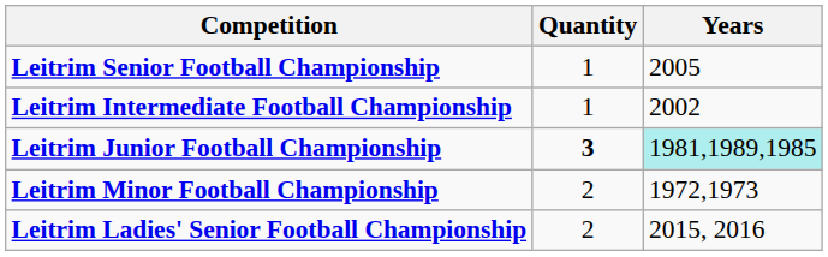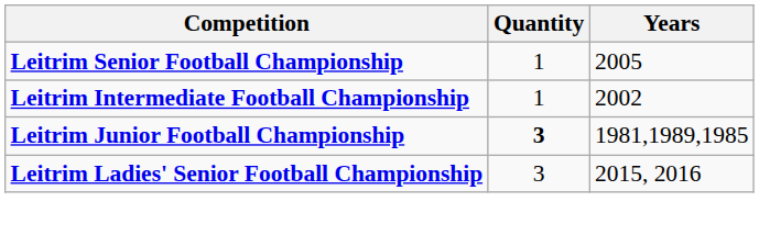Leitrim Junior Football Championship | Years: paleturquoise background -> no background
- row: Leitrim Minor Football Championship | 2 | 1972,1973
Leitrim Ladies' Senior Football Championship | Quantity: 2 -> 3
